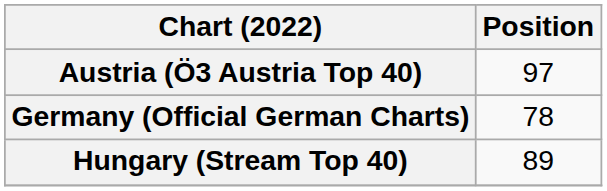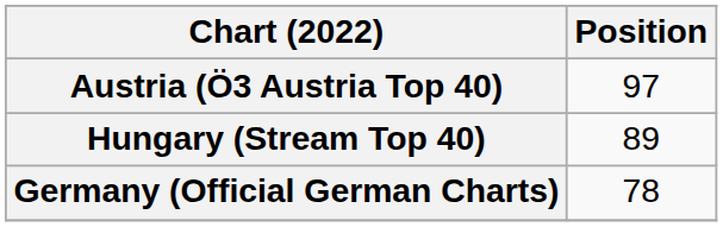rows swapped: Germany (Official German Charts) <-> Hungary (Stream Top 40)
